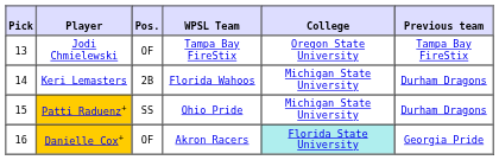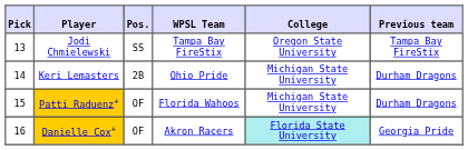Jodi Chmielewski | Pos.: OF -> SS
Keri Lemasters | WPSL Team: Florida Wahoos -> Ohio Pride
Patti Raduenz+ | Pos.: SS -> OF
Patti Raduenz+ | WPSL Team: Ohio Pride -> Florida Wahoos
